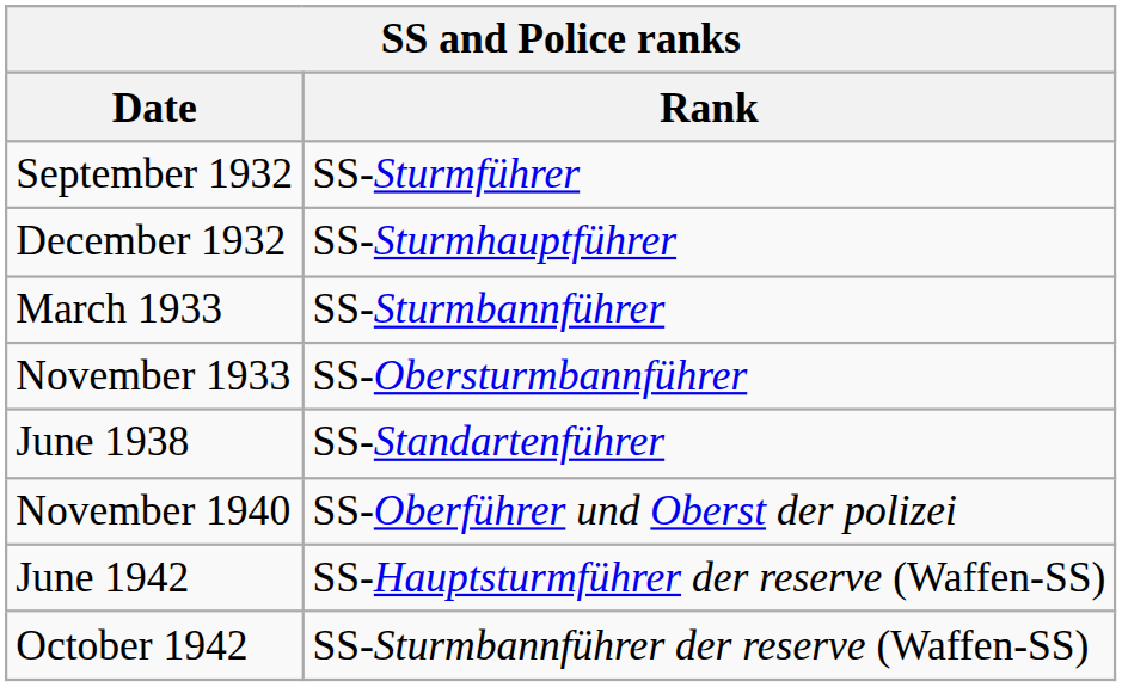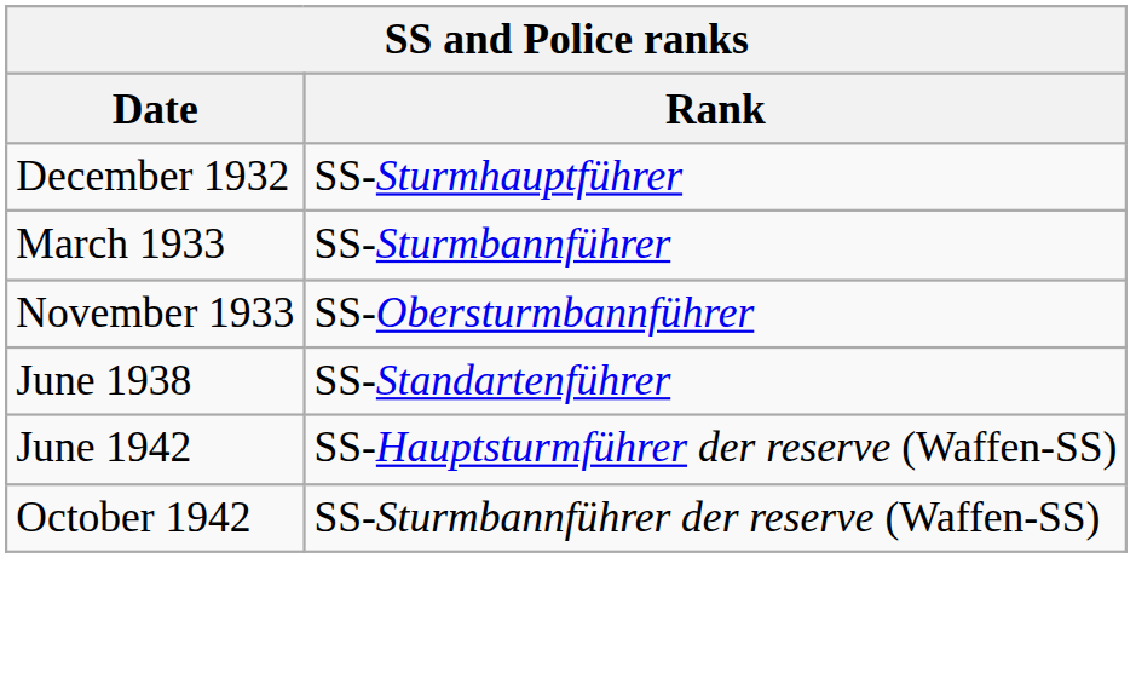- row: September 1932 | SS-Sturmführer
- row: November 1940 | SS-Oberführer und Oberst der polizei
